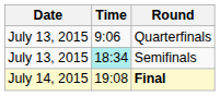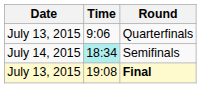Semifinals | Date: July 13, 2015 -> July 14, 2015
Final | Date: July 14, 2015 -> July 13, 2015
